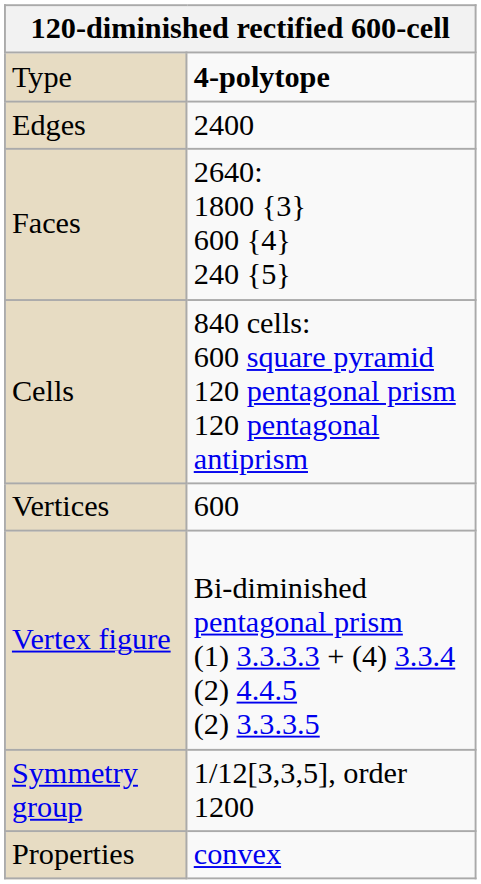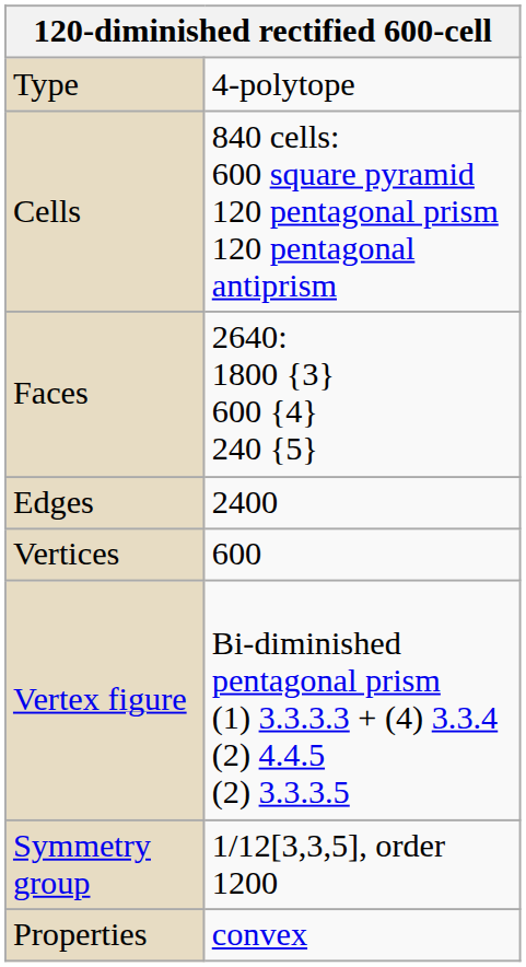Type | column 2: bold -> normal
rows swapped: Cells <-> Edges
